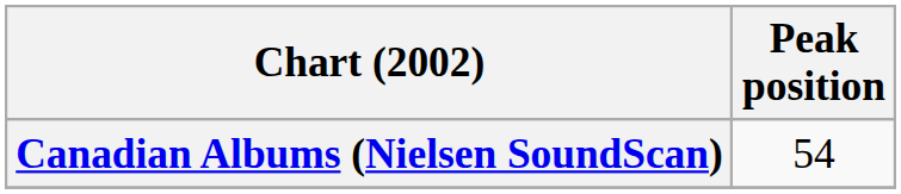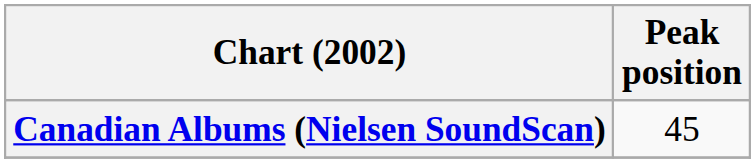Canadian Albums (Nielsen SoundScan) | Peak position: 54 -> 45
